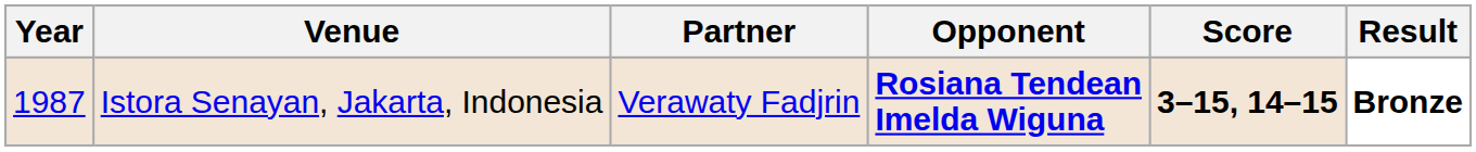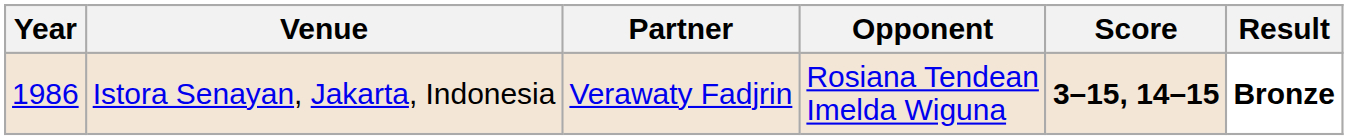Istora Senayan, Jakarta, Indonesia | Year: 1987 -> 1986
Istora Senayan, Jakarta, Indonesia | Opponent: bold -> normal
